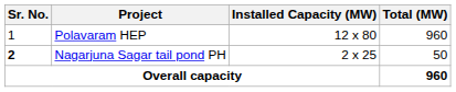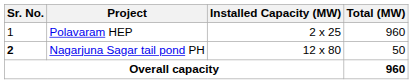Polavaram HEP | Installed Capacity (MW): 12 x 80 -> 2 x 25
Nagarjuna Sagar tail pond PH | Installed Capacity (MW): 2 x 25 -> 12 x 80
